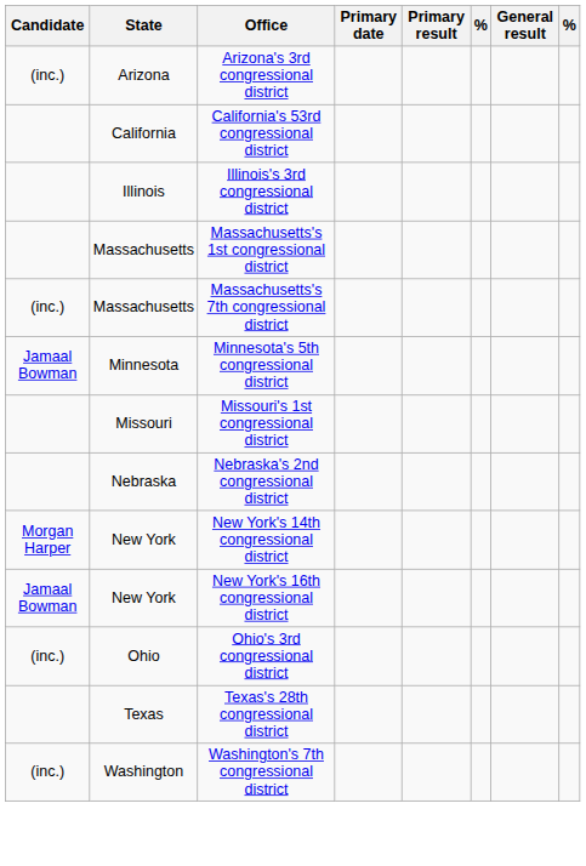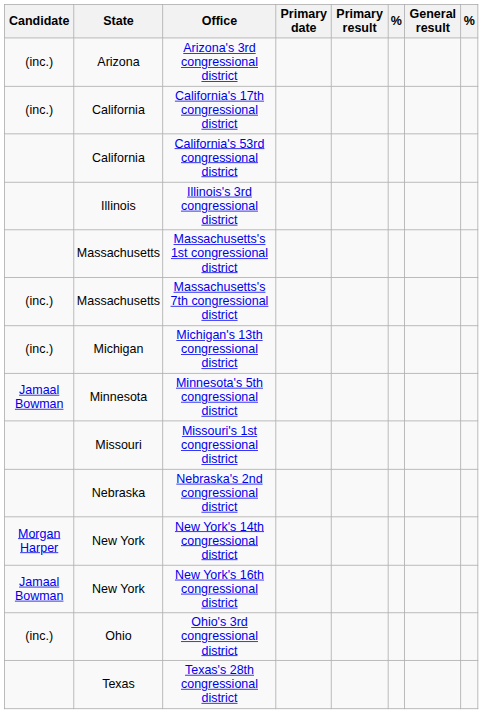+ row: (inc.) | California | California's 17th congressional district
+ row: (inc.) | Michigan | Michigan's 13th congressional district
- row: (inc.) | Washington | Washington's 7th congressional district
